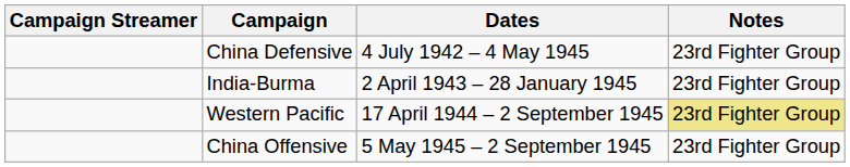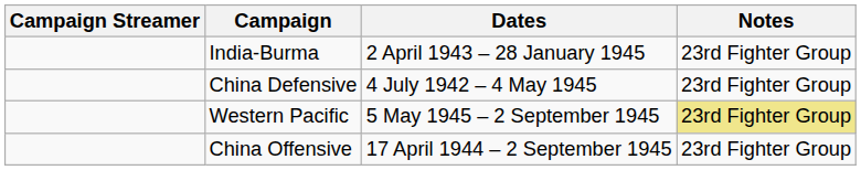rows swapped: India-Burma <-> China Defensive
Western Pacific | Dates: 17 April 1944 – 2 September 1945 -> 5 May 1945 – 2 September 1945
China Offensive | Dates: 5 May 1945 – 2 September 1945 -> 17 April 1944 – 2 September 1945
